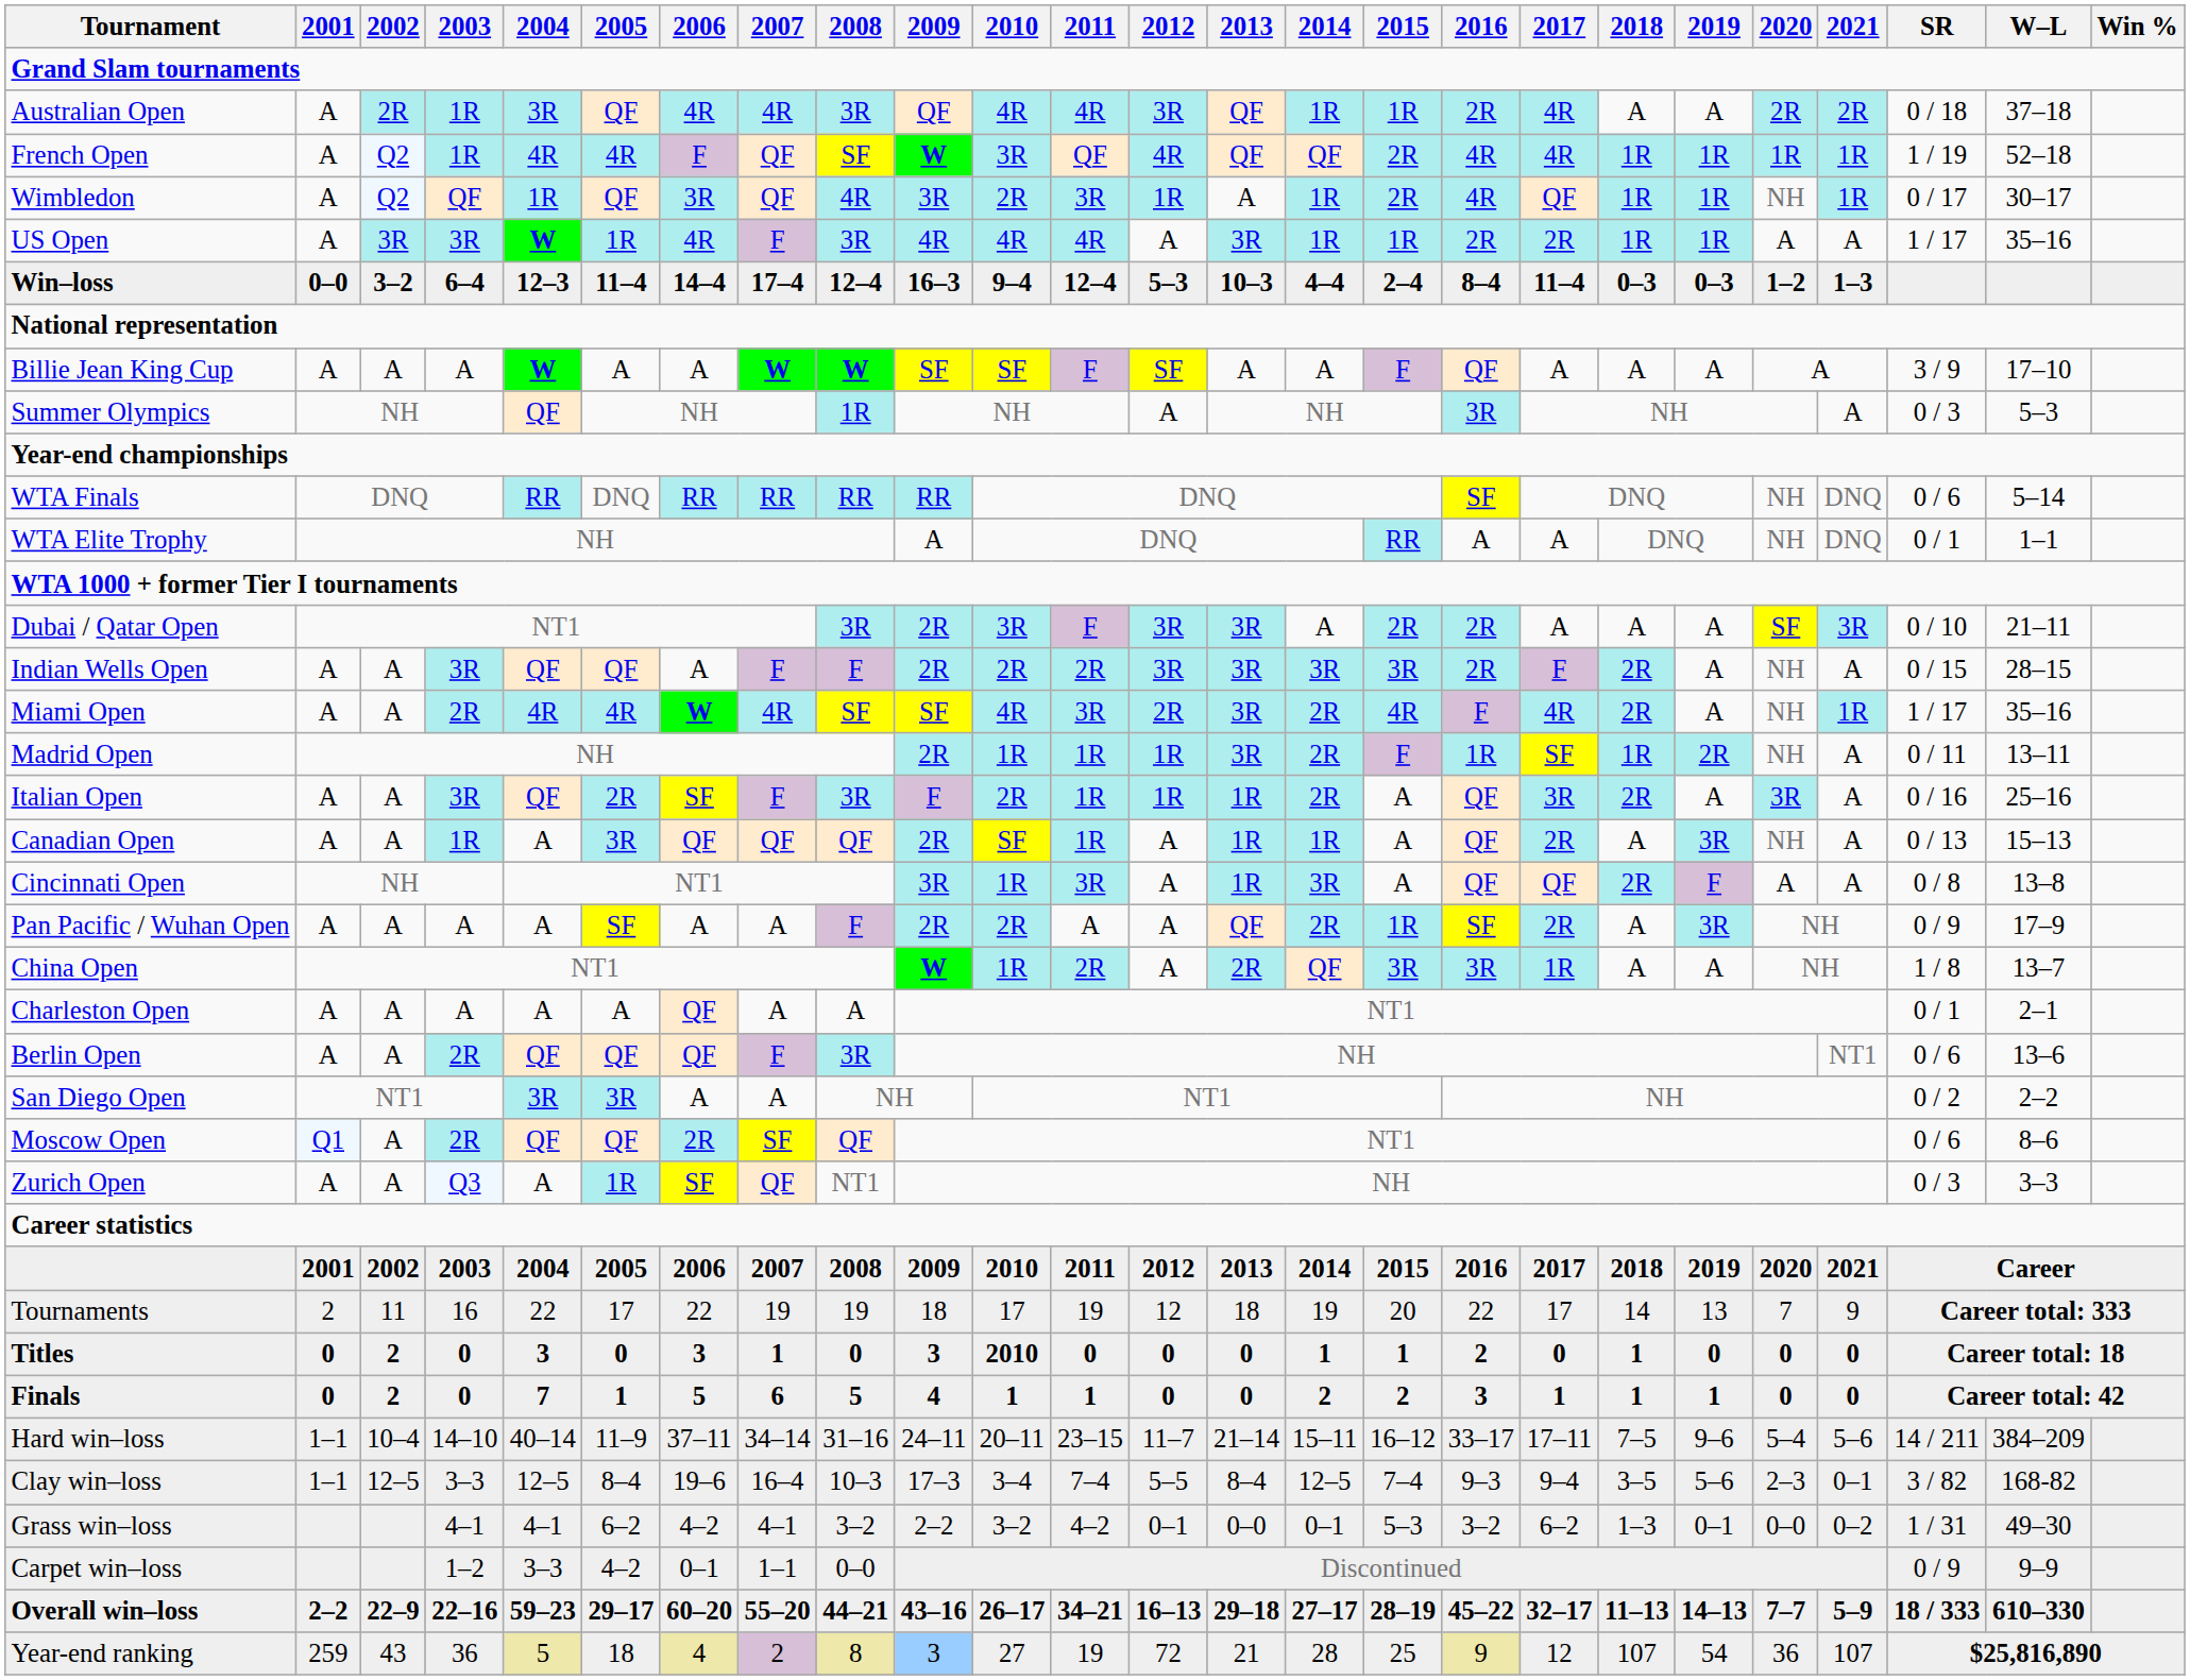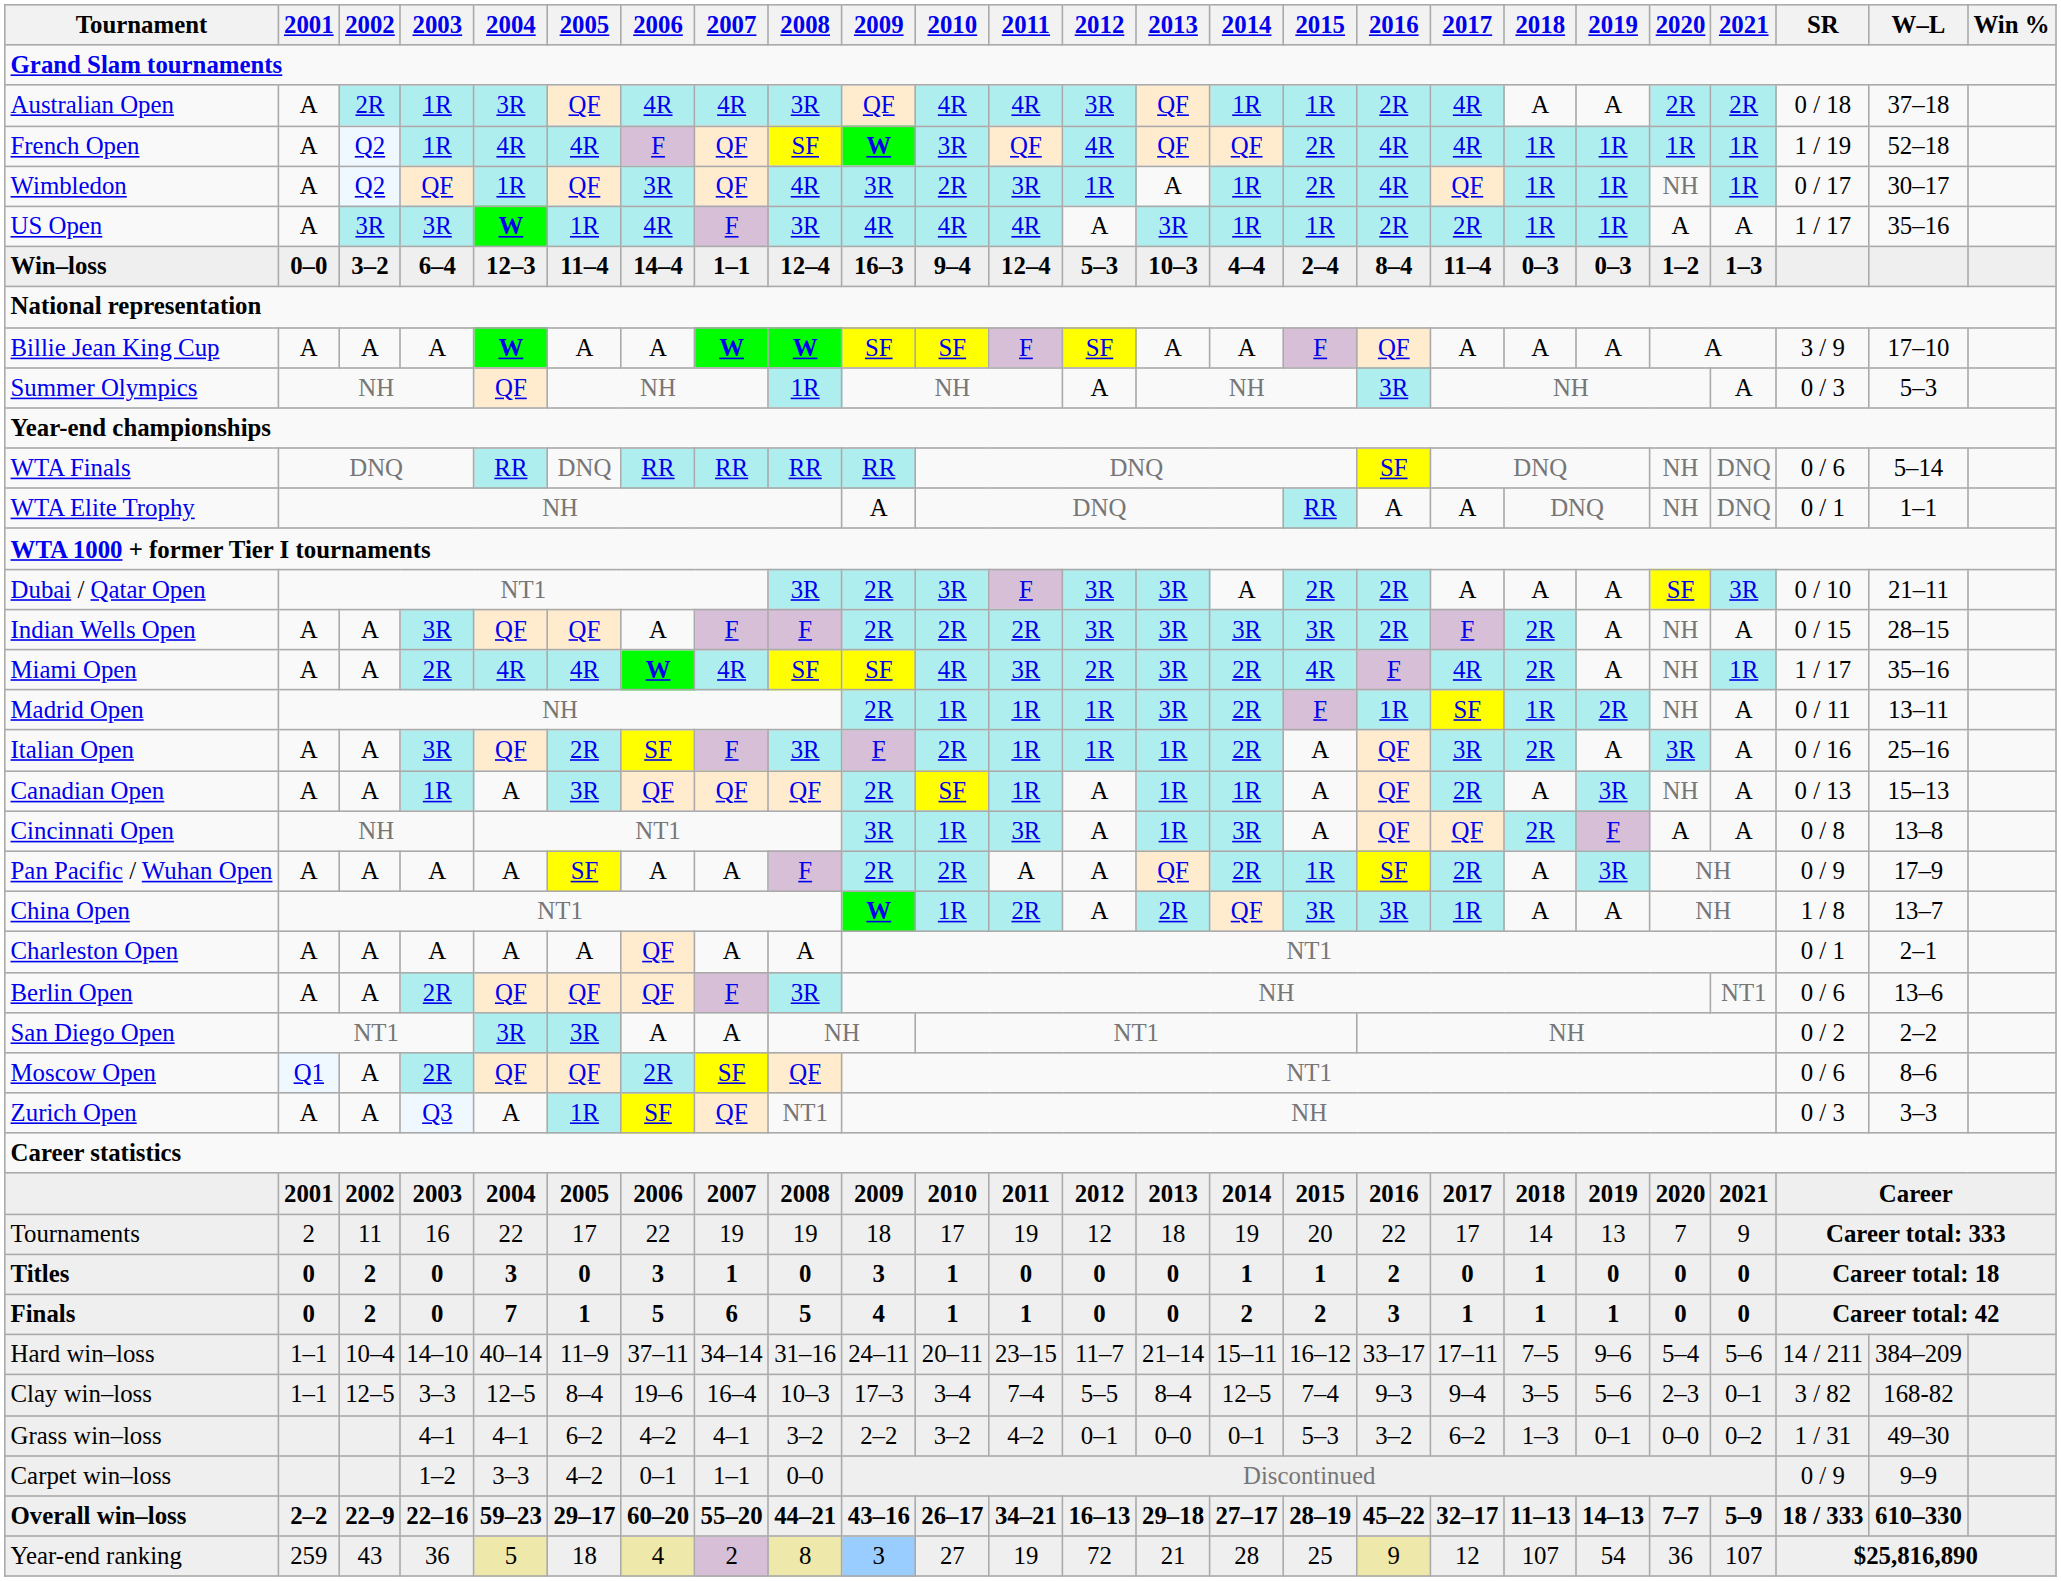Win–loss | 2007: 17–4 -> 1–1
Titles | 2010: 2010 -> 1
